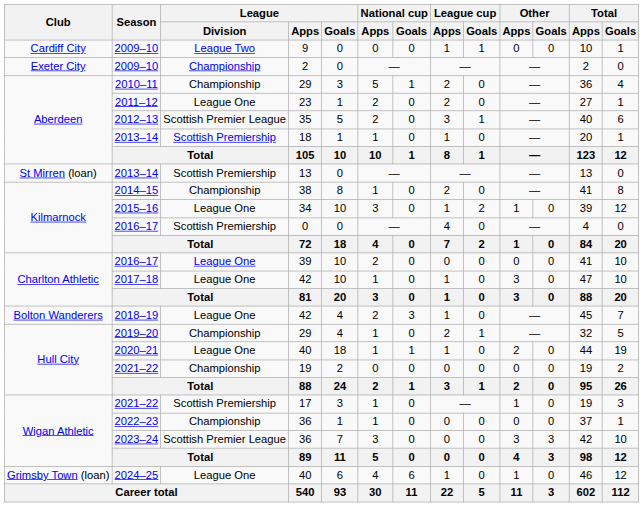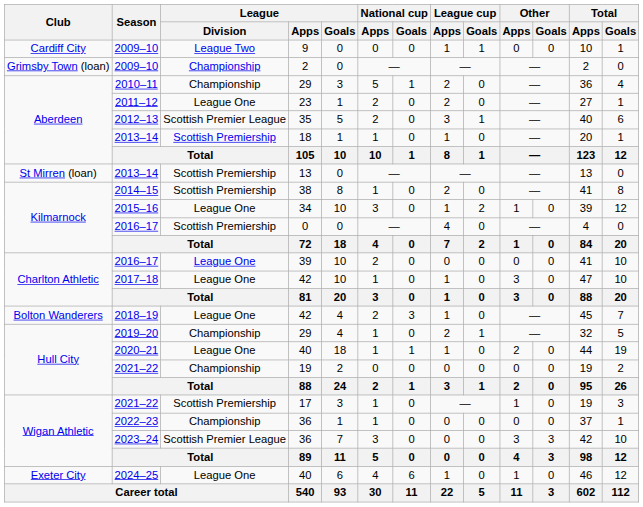2009–10 / 2 | Club: Exeter City -> Grimsby Town (loan)
2014–15 | League / Division: Championship -> Scottish Premiership
2024–25 | Club: Grimsby Town (loan) -> Exeter City
